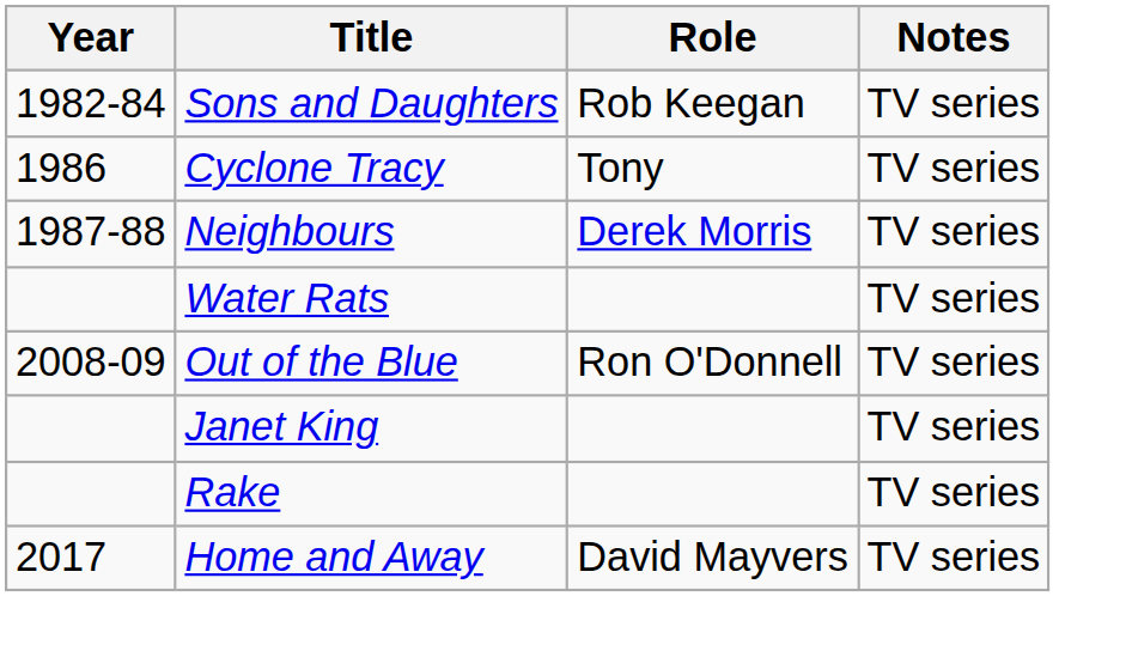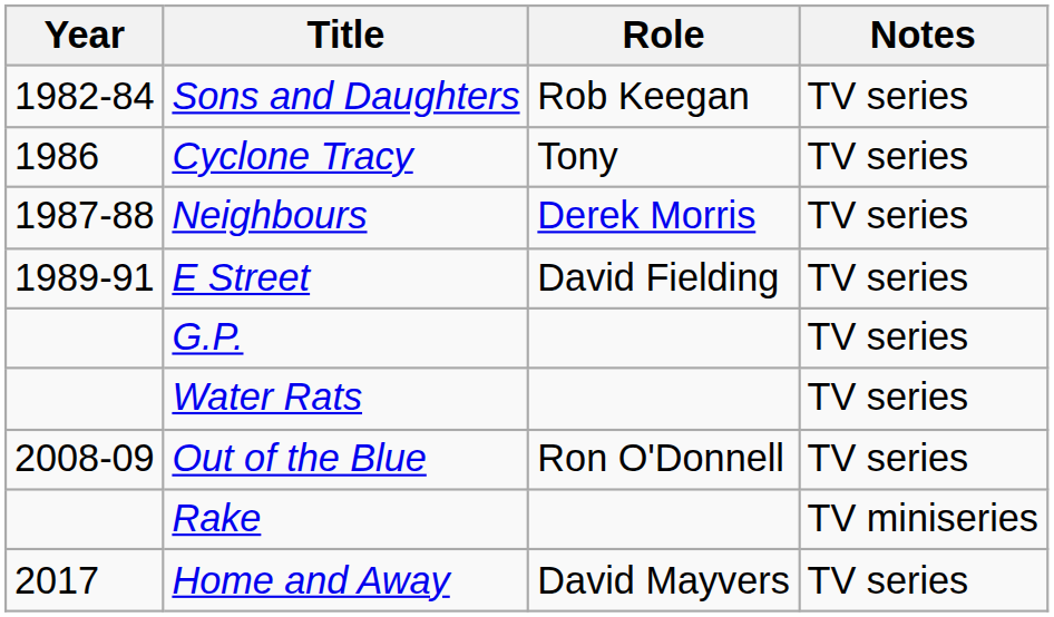+ row: 1989-91 | E Street | David Fielding | TV series
+ row: G.P. | TV series
- row: Janet King | TV series
Rake | Notes: TV series -> TV miniseries
